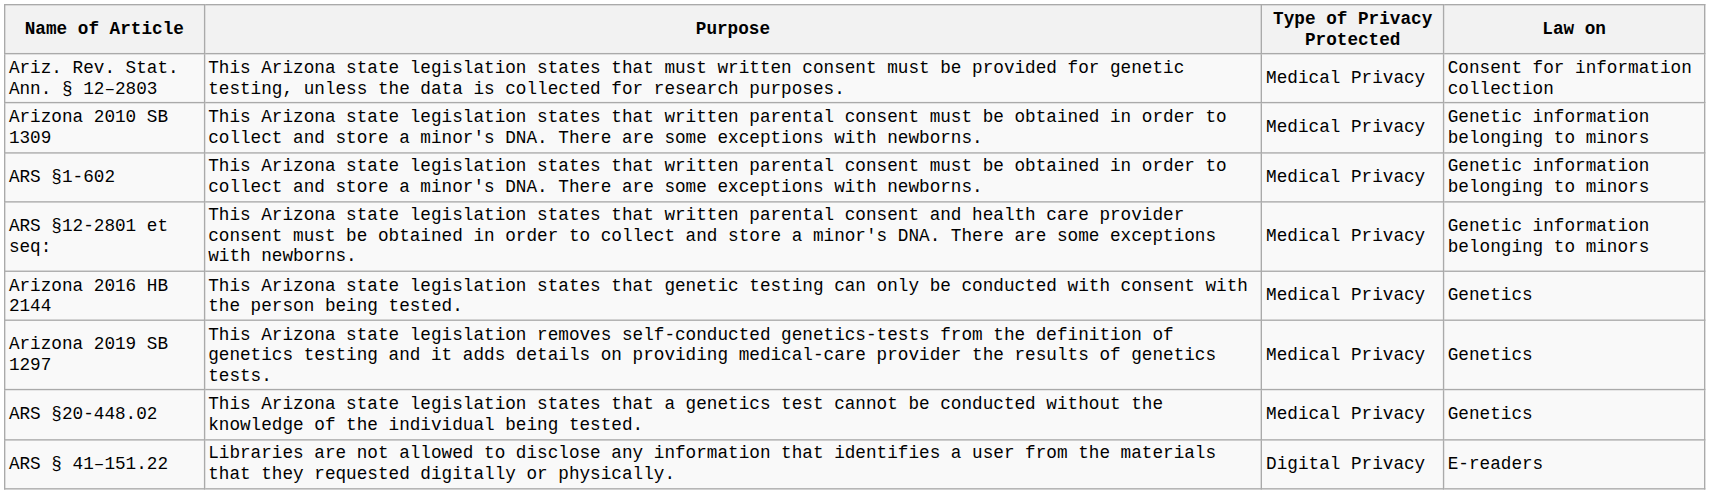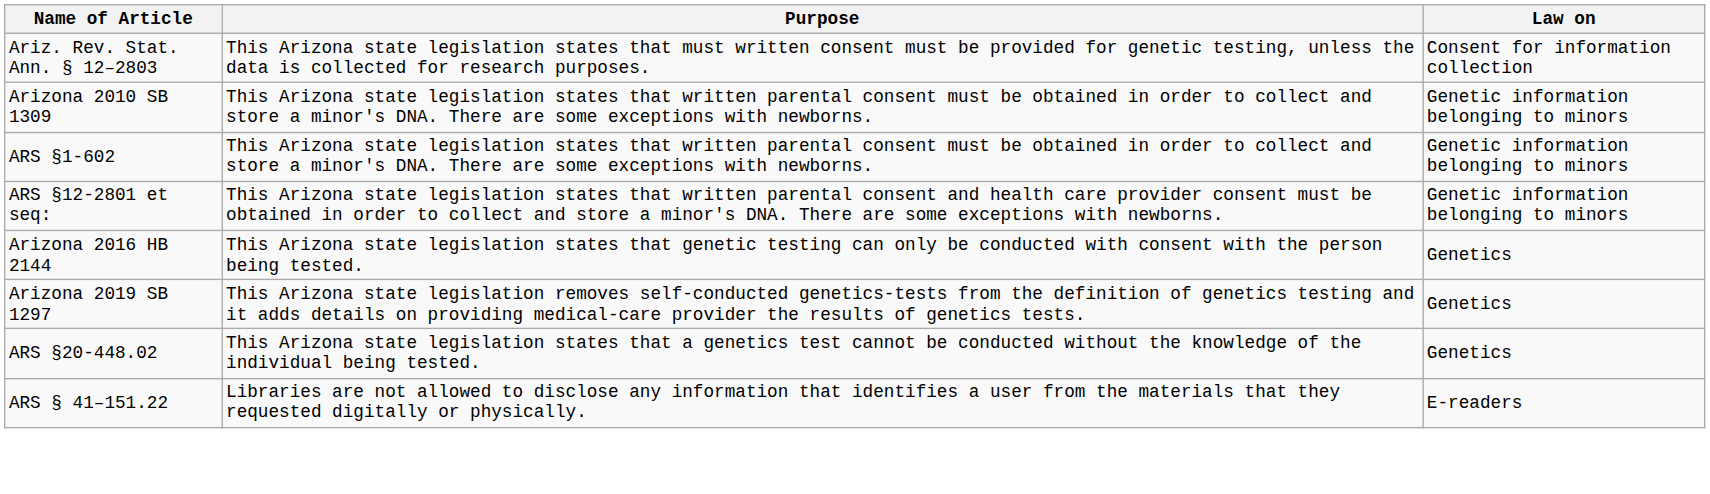- column: Type of Privacy Protected | Medical Privacy | Medical Privacy | Medical Privacy | Medical Privacy | Medical Privacy | Medical Privacy | Medical Privacy | Digital Privacy
